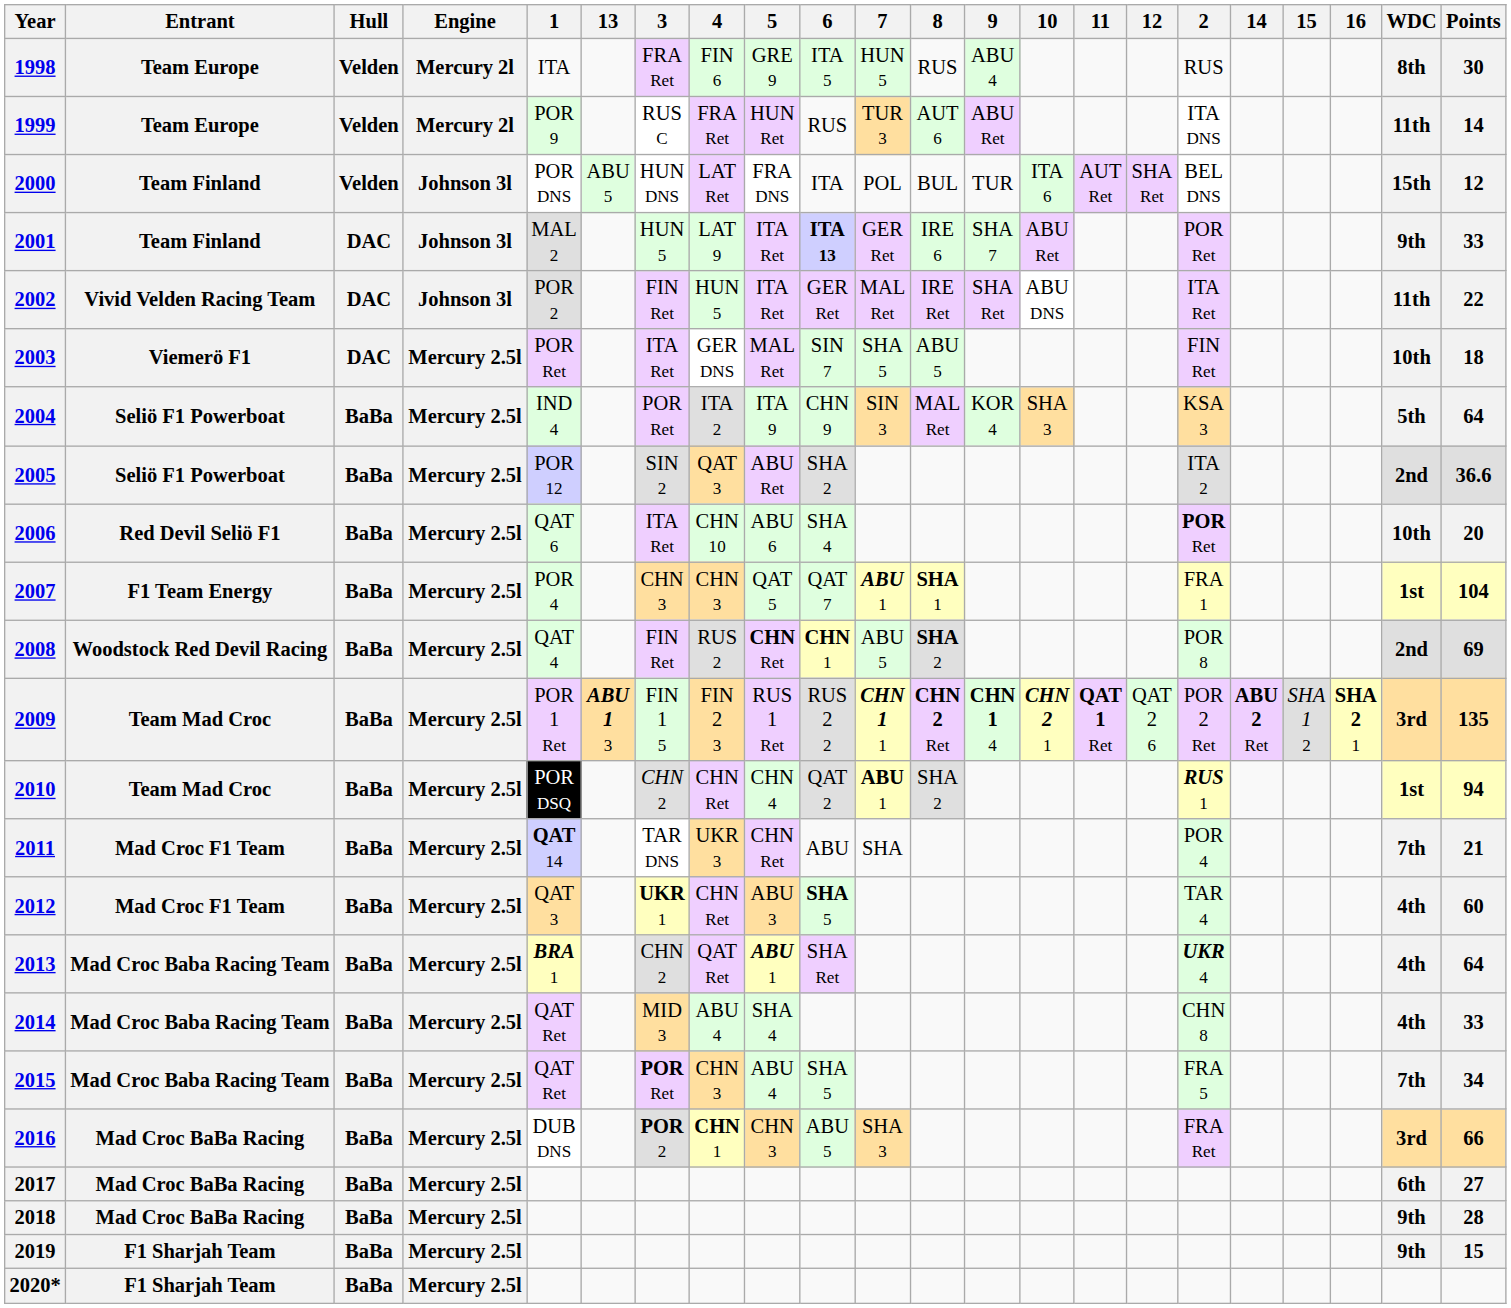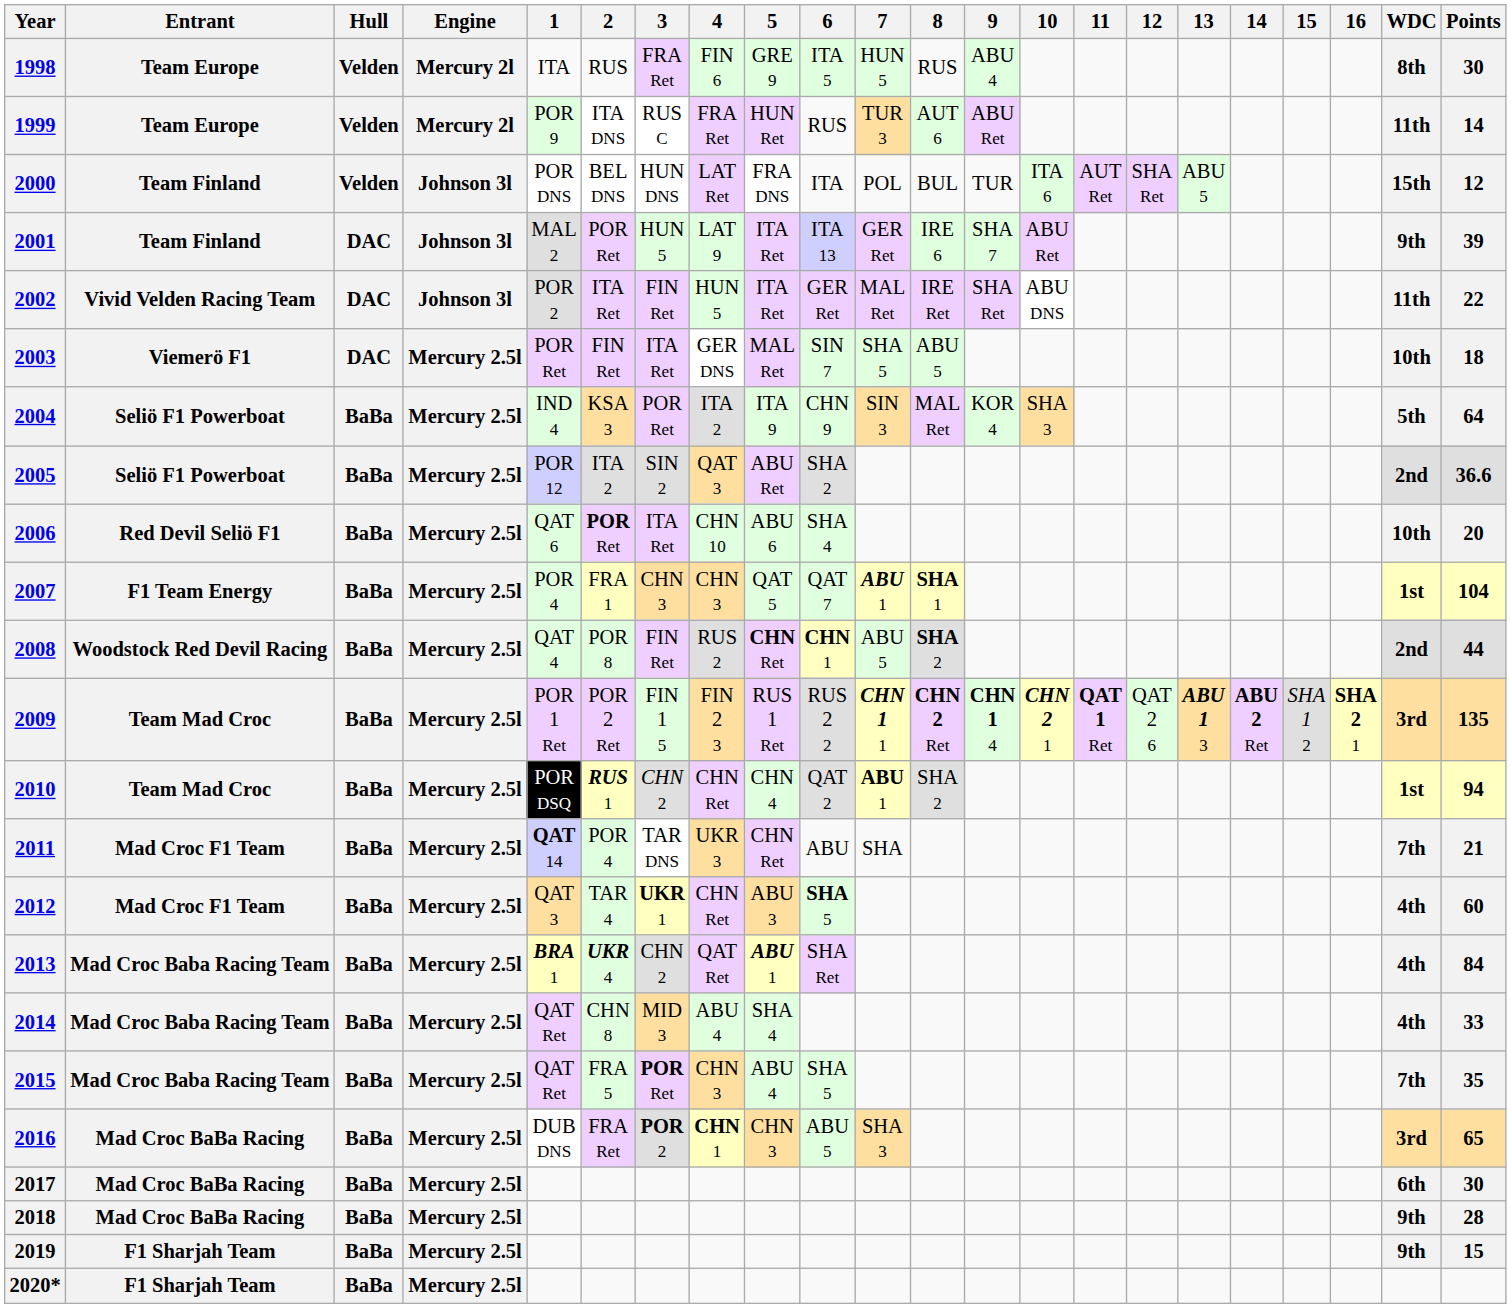columns swapped: 2 <-> 13
2001 | 6: bold -> normal
2001 | Points: 33 -> 39
2008 | Points: 69 -> 44
2013 | Points: 64 -> 84
2015 | Points: 34 -> 35
2016 | Points: 66 -> 65
2017 | Points: 27 -> 30
